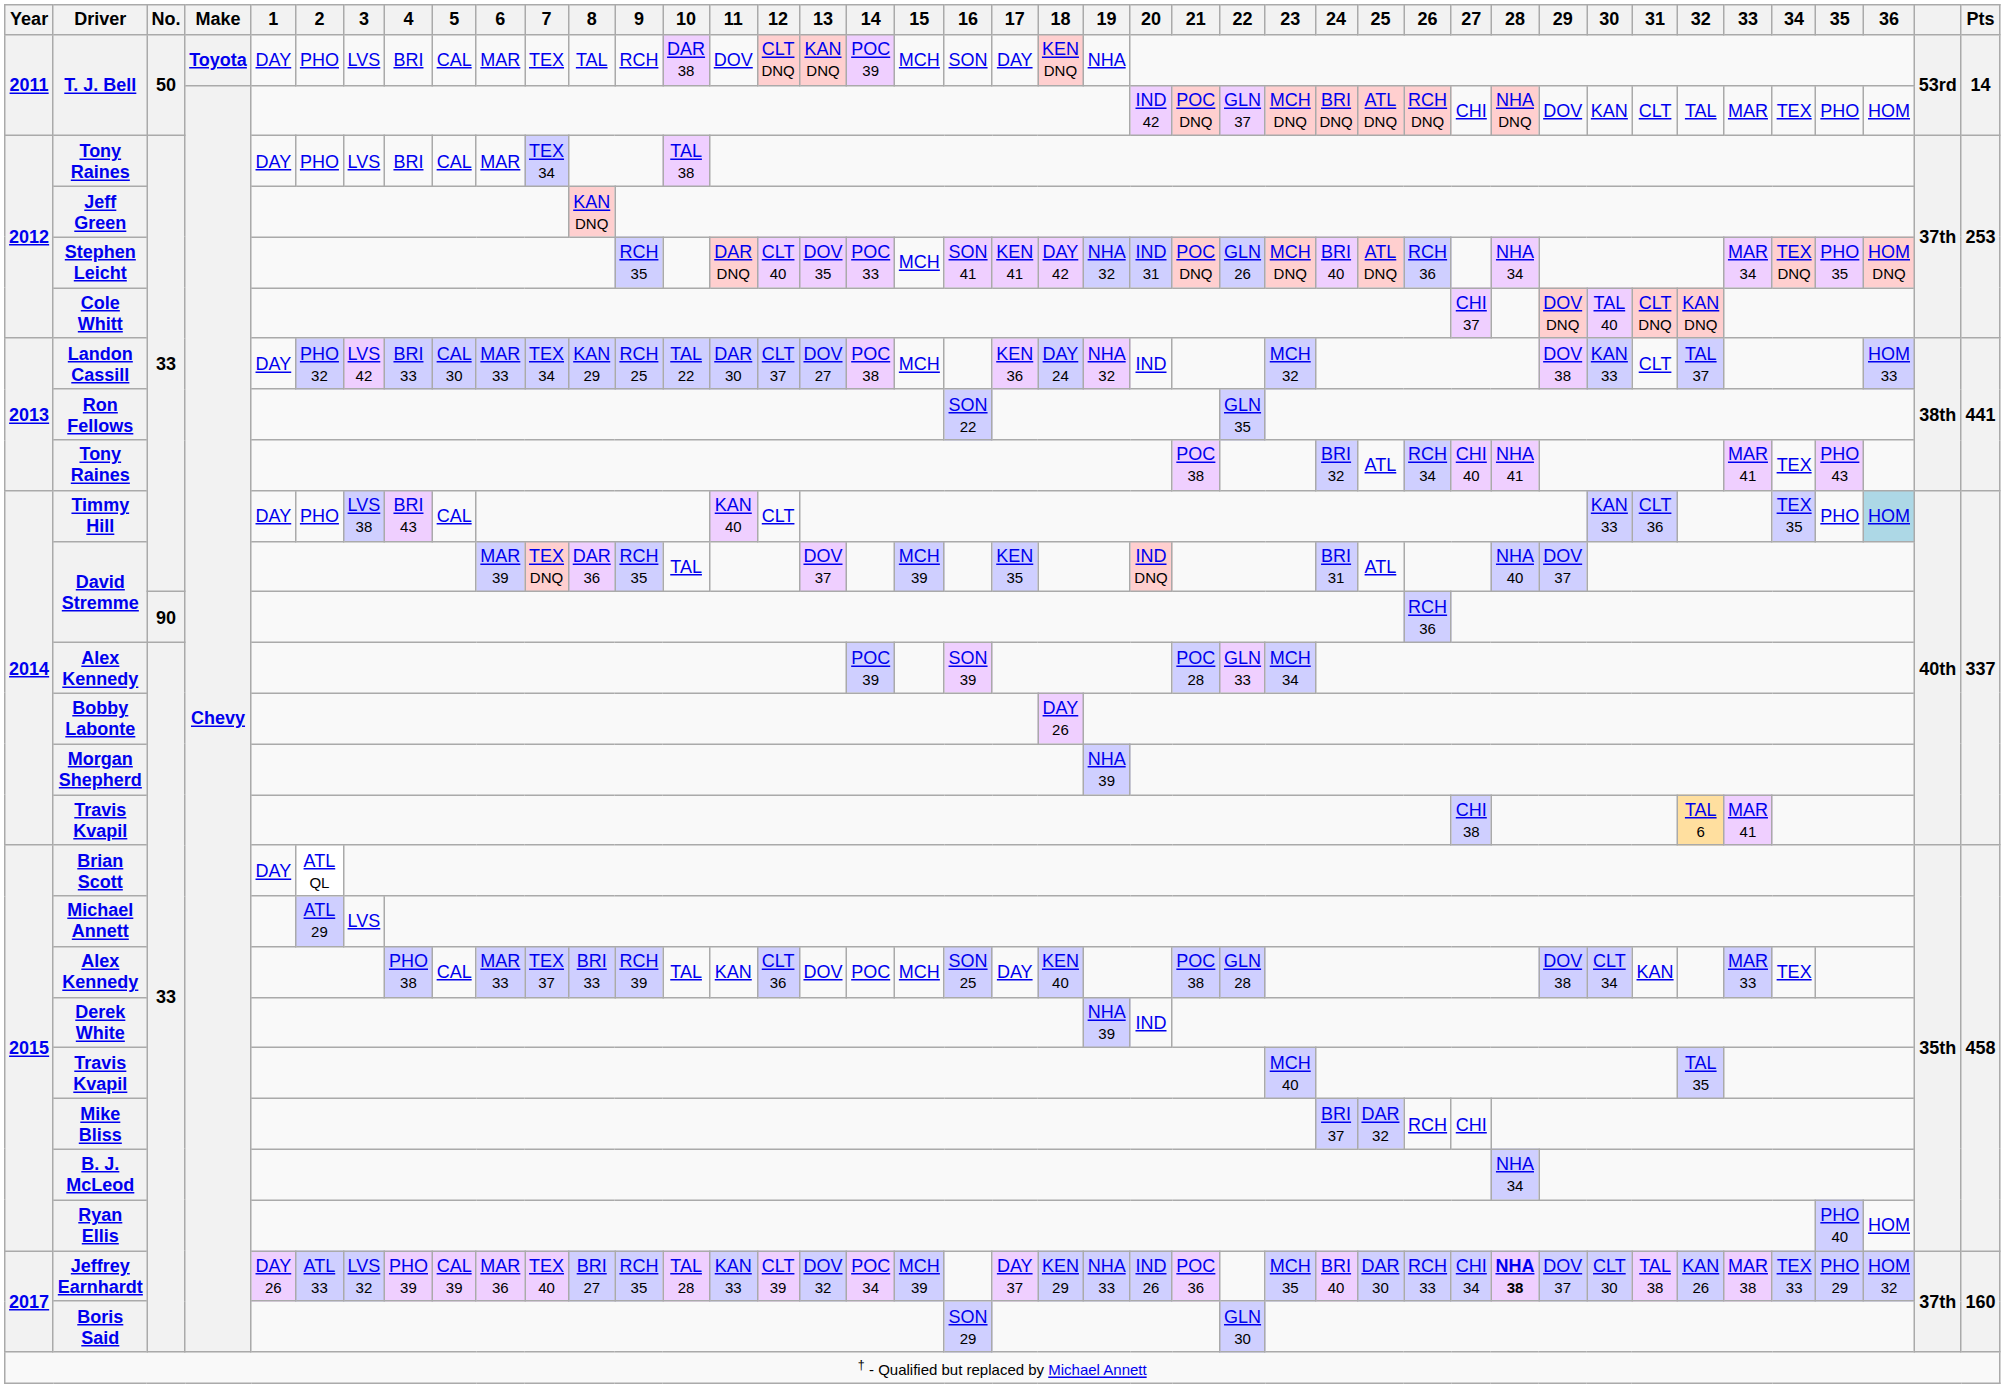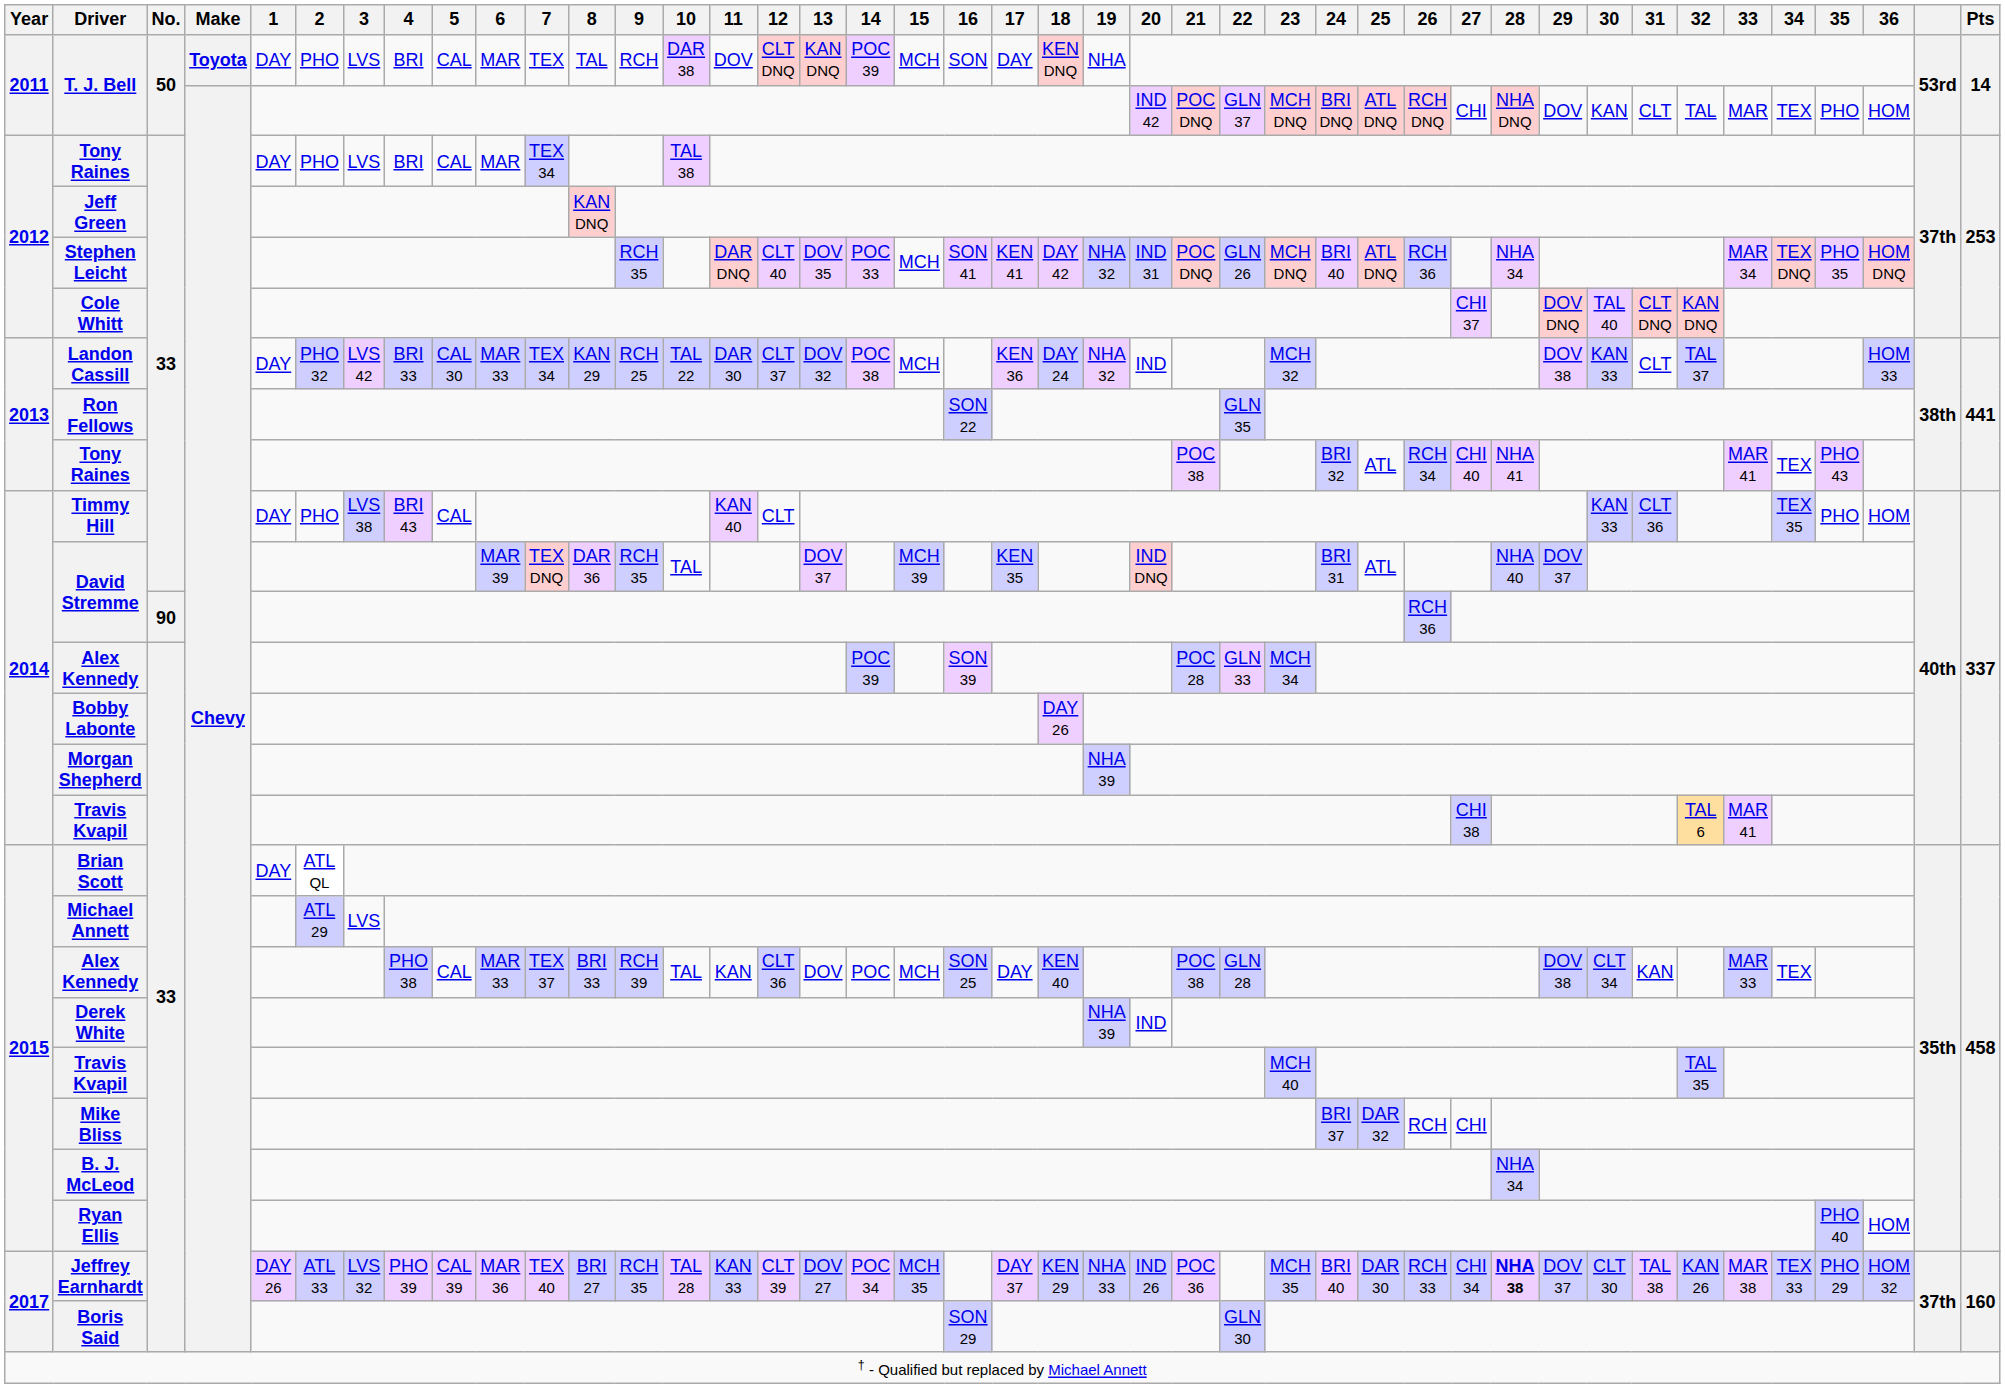Landon Cassill | 13: DOV 27 -> DOV 32
Timmy Hill | 36: lightblue background -> no background
Jeffrey Earnhardt | 13: DOV 32 -> DOV 27
Jeffrey Earnhardt | 15: MCH 39 -> MCH 35
